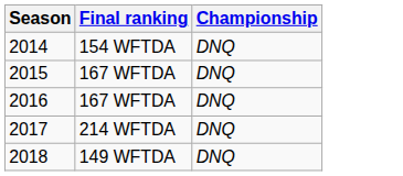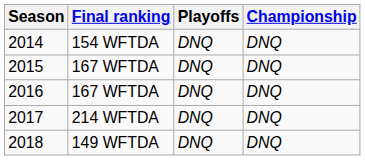+ column: Playoffs | DNQ | DNQ | DNQ | DNQ | DNQ
